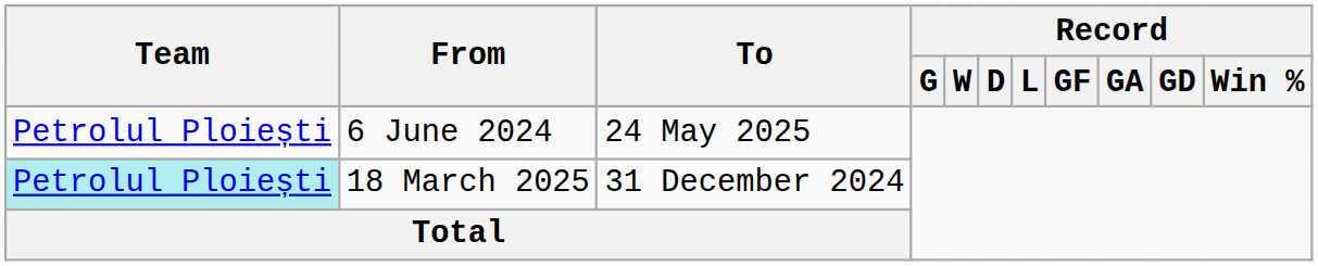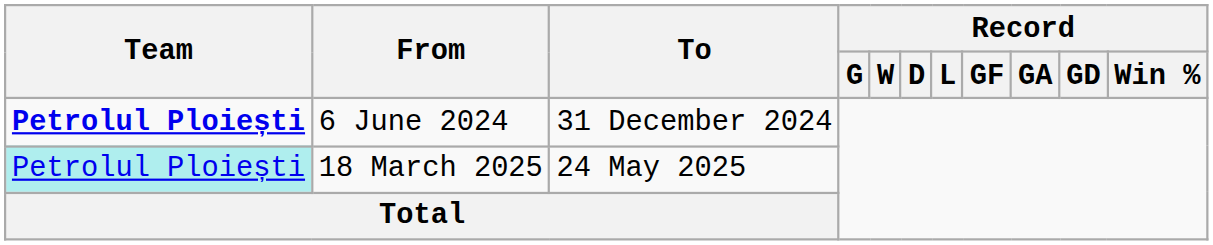6 June 2024 | Team: normal -> bold
6 June 2024 | To: 24 May 2025 -> 31 December 2024
18 March 2025 | To: 31 December 2024 -> 24 May 2025
